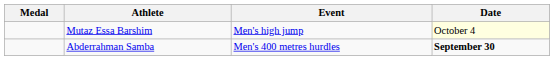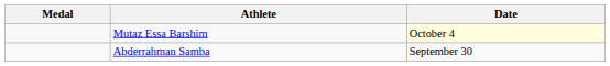- column: Event | Men's high jump | Men's 400 metres hurdles
Abderrahman Samba | Date: bold -> normal
